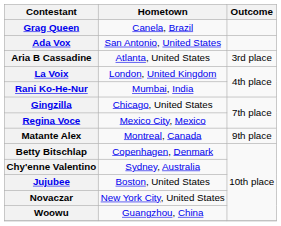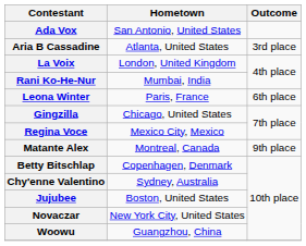- row: Grag Queen | Canela, Brazil
+ row: Leona Winter | Paris, France | 6th place
